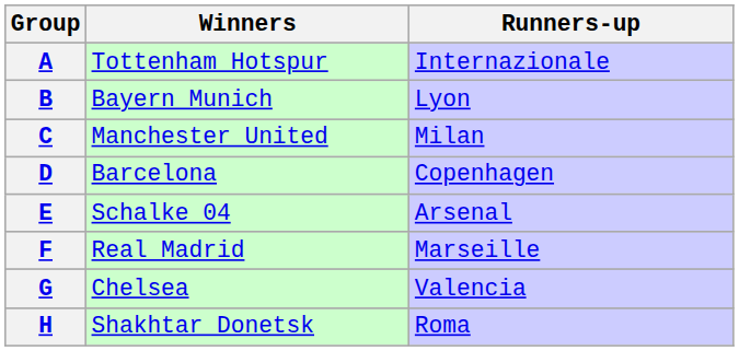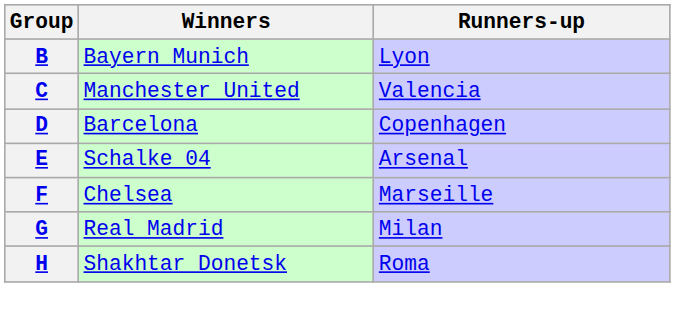- row: A | Tottenham Hotspur | Internazionale
C | Runners-up: Milan -> Valencia
F | Winners: Real Madrid -> Chelsea
G | Winners: Chelsea -> Real Madrid
G | Runners-up: Valencia -> Milan
